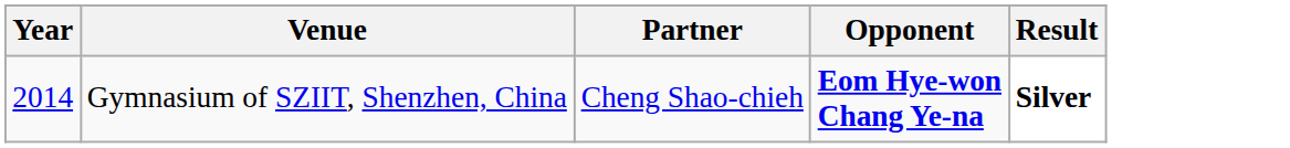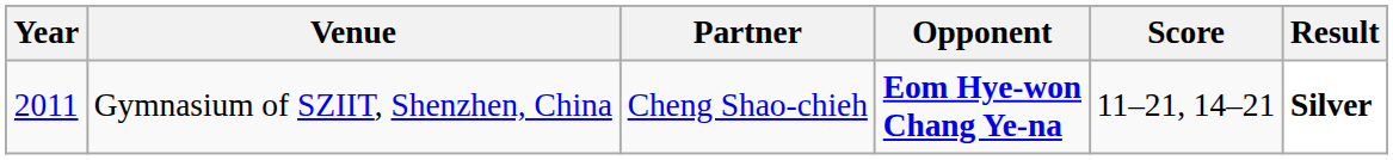+ column: Score | 11–21, 14–21
Gymnasium of SZIIT, Shenzhen, China | Year: 2014 -> 2011
